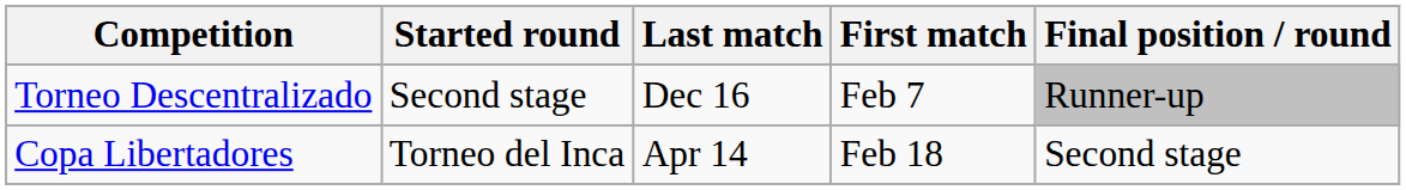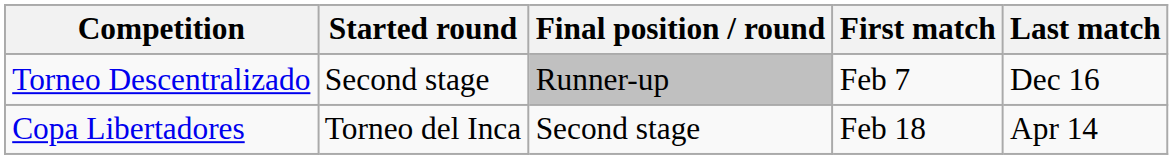columns swapped: Final position / round <-> Last match
